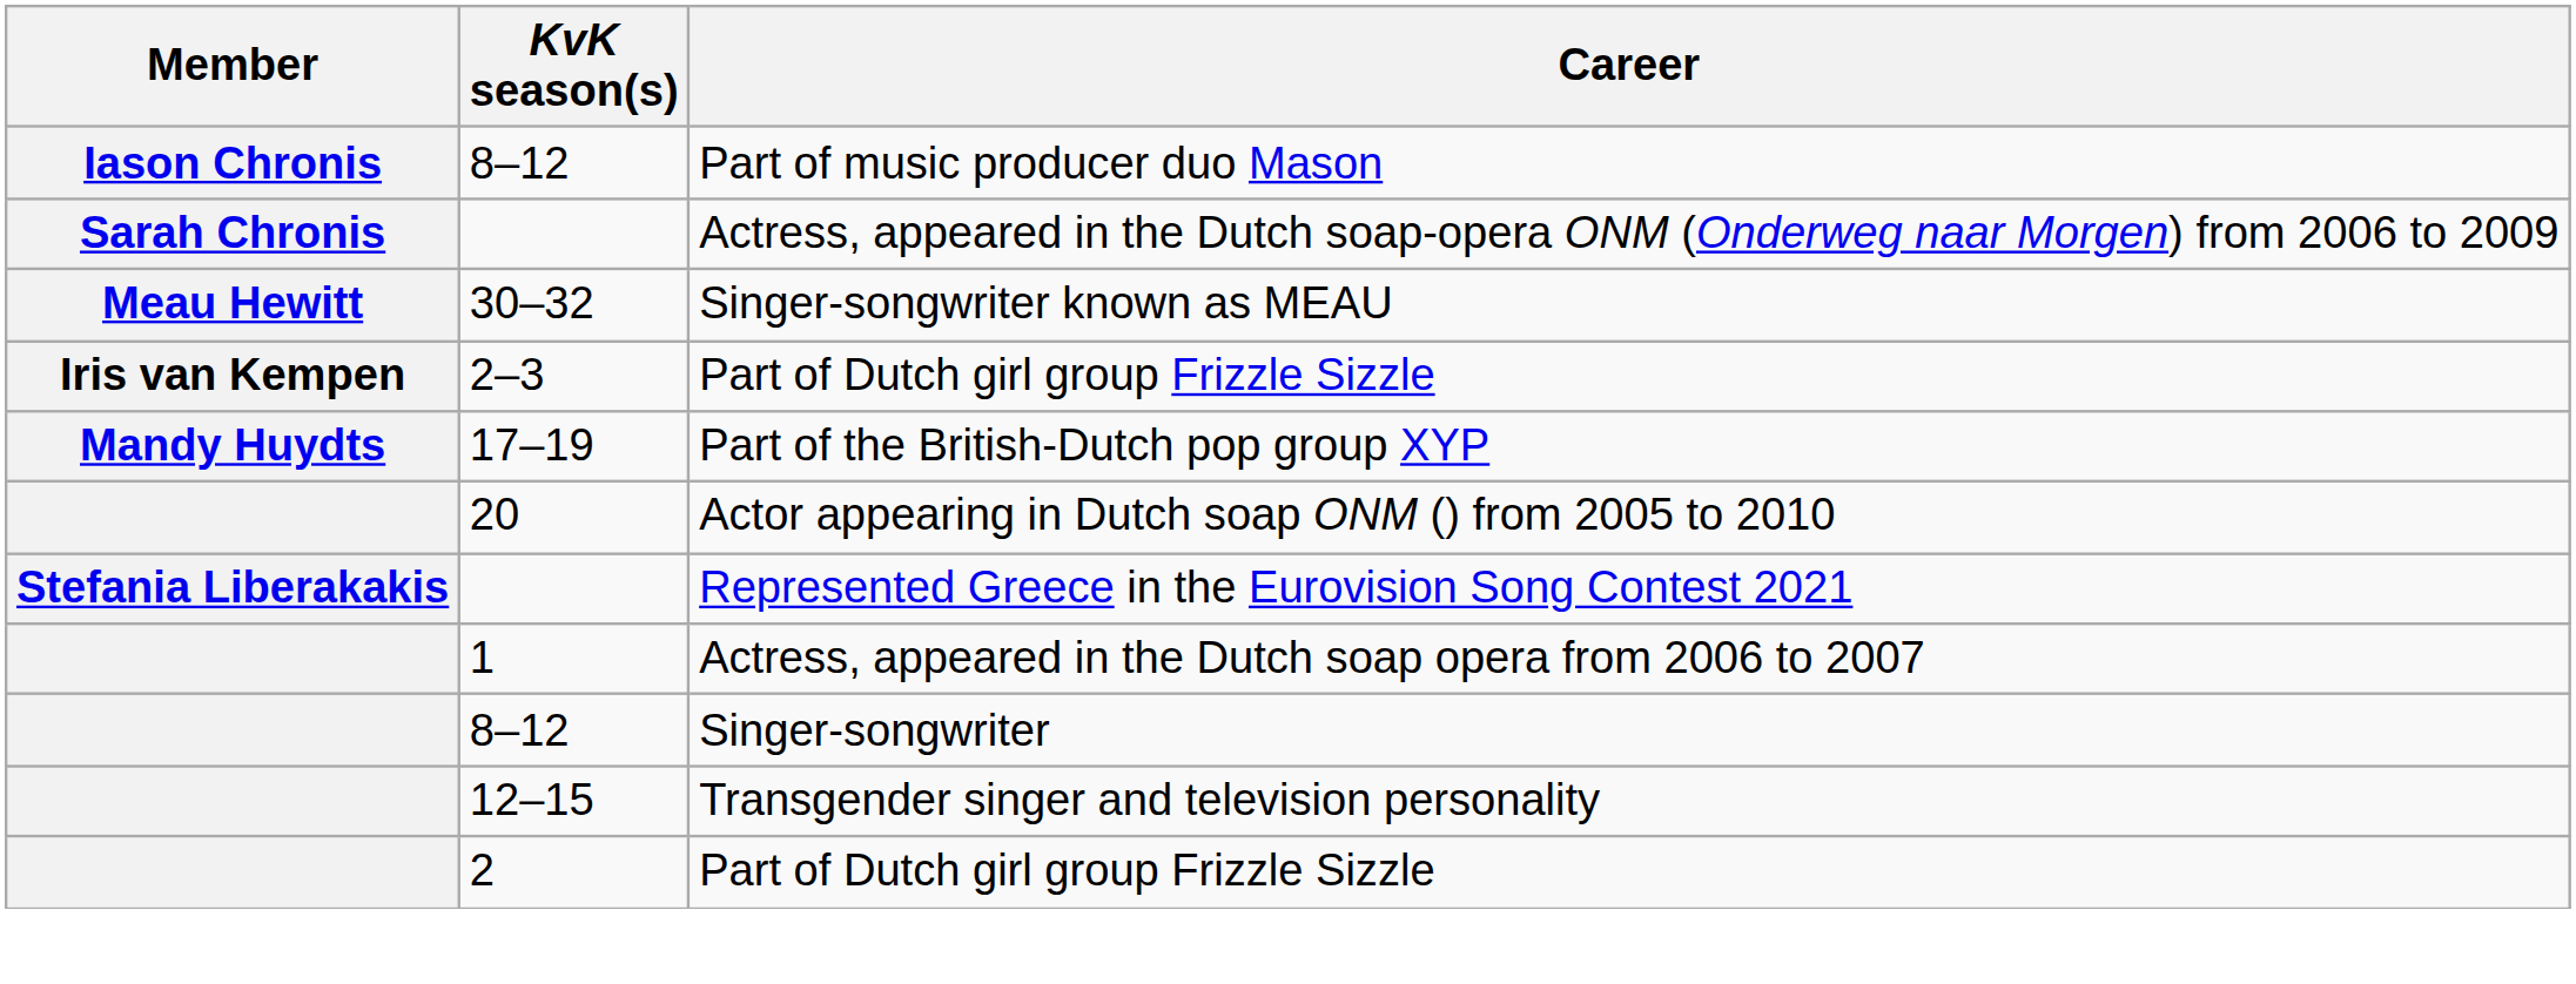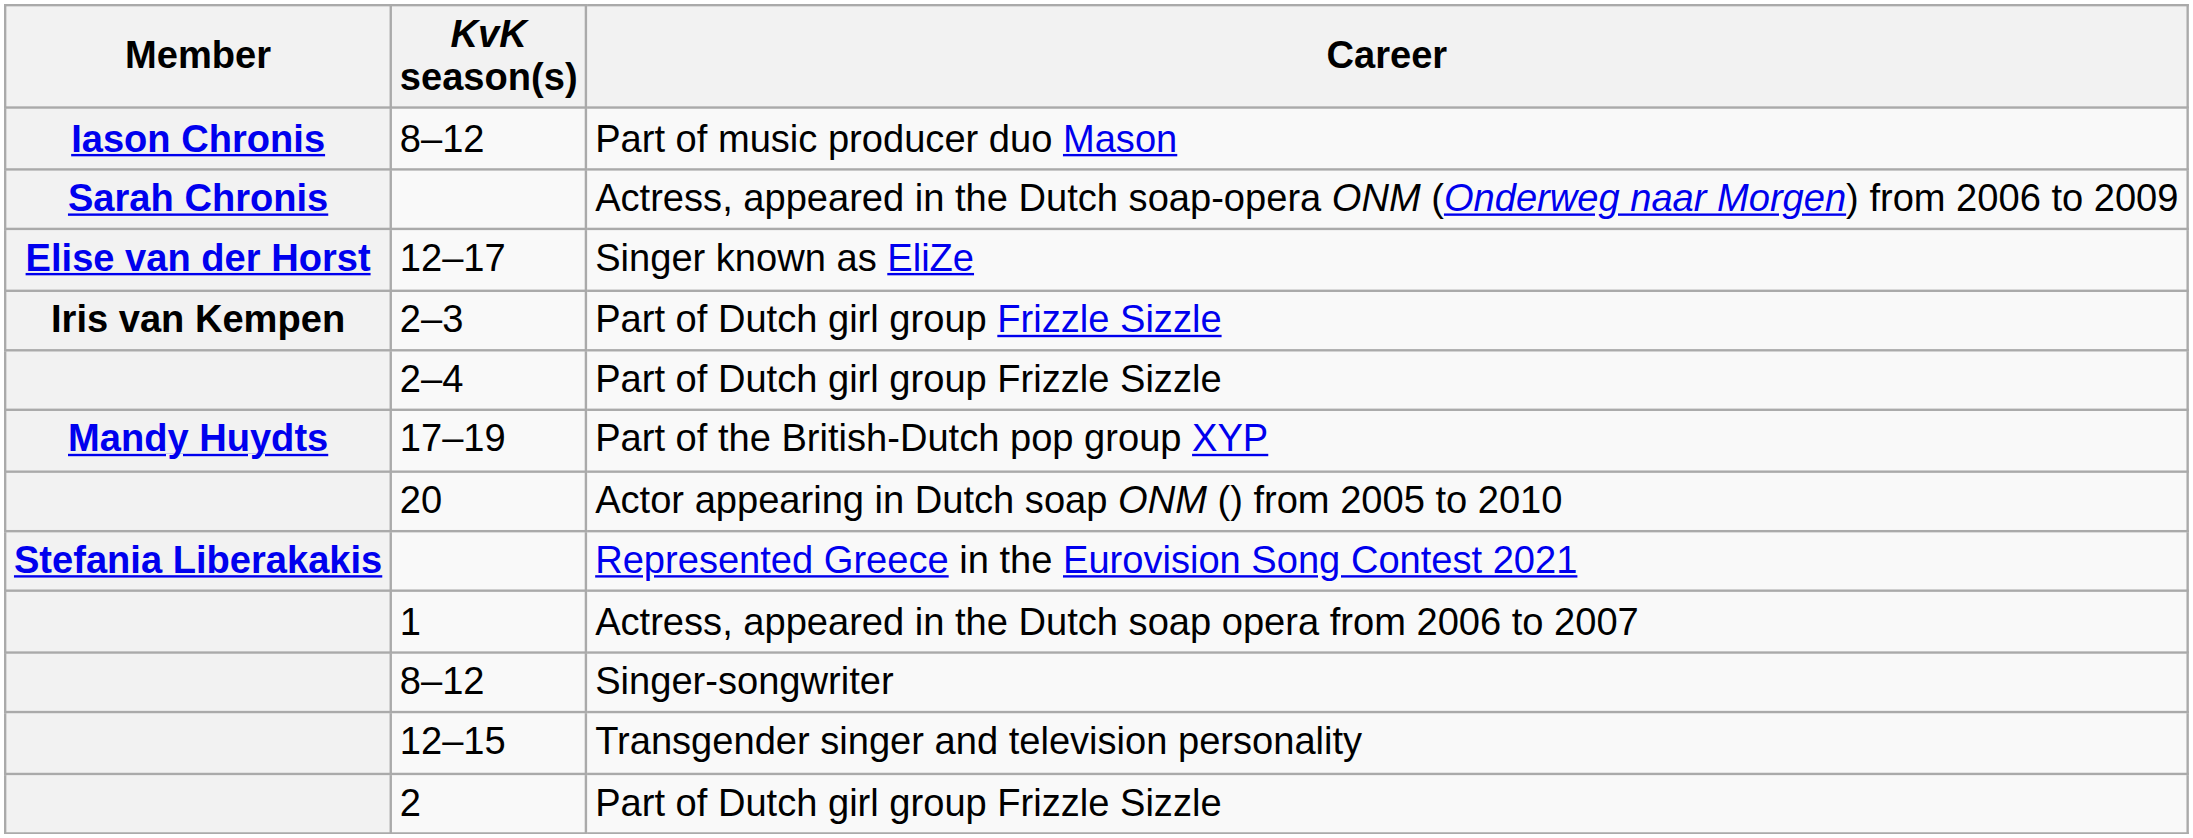- row: Meau Hewitt | 30–32 | Singer-songwriter known as MEAU
+ row: Elise van der Horst | 12–17 | Singer known as EliZe
+ row: 2–4 | Part of Dutch girl group Frizzle Sizzle
